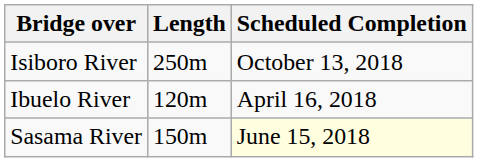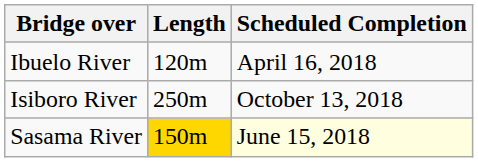rows swapped: Isiboro River <-> Ibuelo River
Sasama River | Length: no background -> gold background
